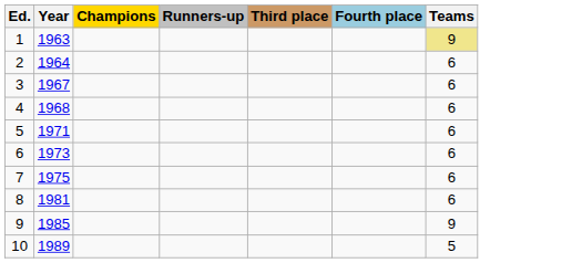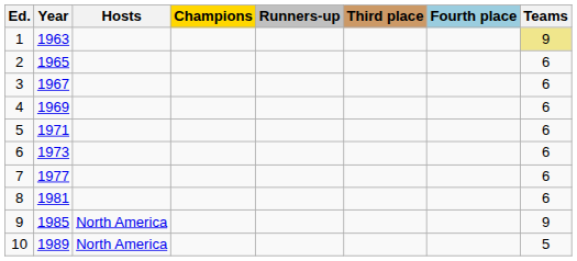+ column: Hosts | North America | North America
2 | Year: 1964 -> 1965
4 | Year: 1968 -> 1969
7 | Year: 1975 -> 1977
